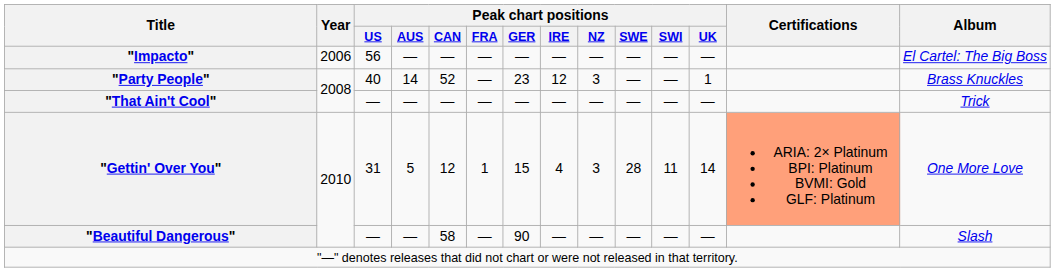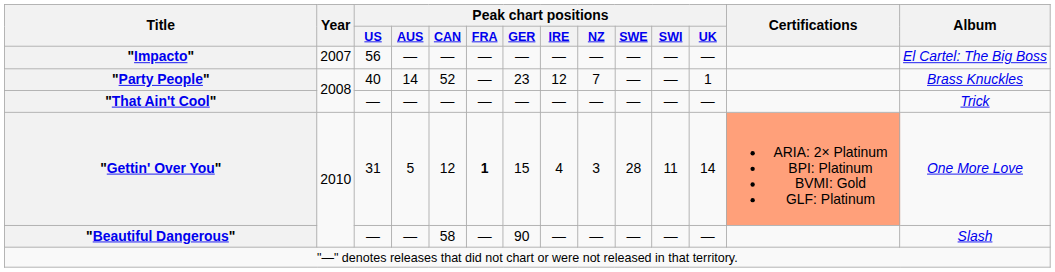"Impacto" | Year: 2006 -> 2007
"Party People" | Peak chart positions / NZ: 3 -> 7
"Gettin' Over You" | Peak chart positions / FRA: normal -> bold
